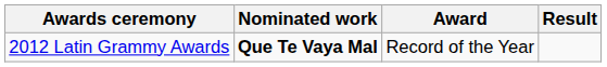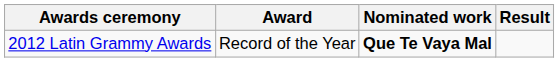columns swapped: Award <-> Nominated work
